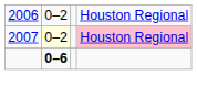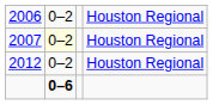2007 | column 4: pink background -> no background
+ row: 2012 | 0–2 | Houston Regional
